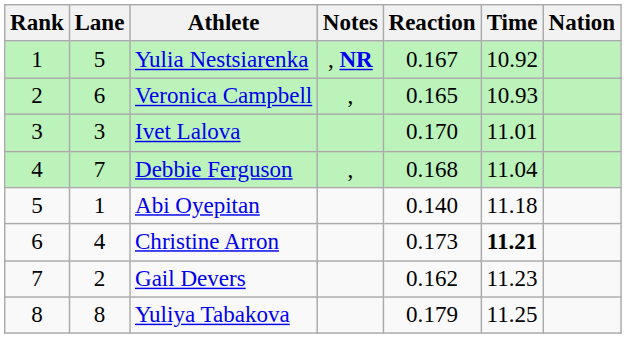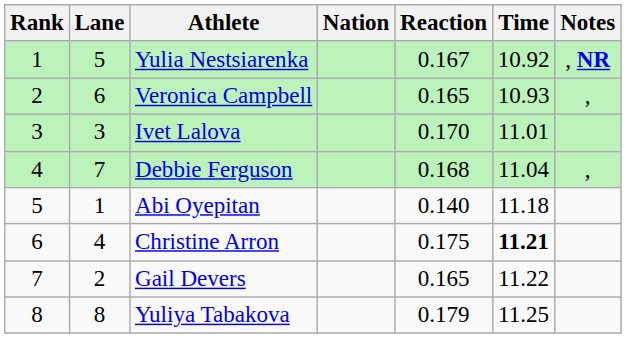columns swapped: Nation <-> Notes
Christine Arron | Reaction: 0.173 -> 0.175
Gail Devers | Reaction: 0.162 -> 0.165
Gail Devers | Time: 11.23 -> 11.22
